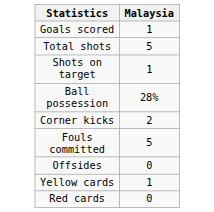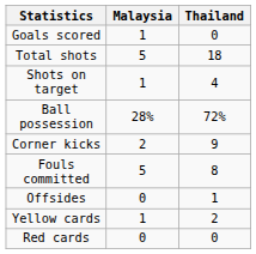+ column: Thailand | 0 | 18 | 4 | 72% | 9 | 8 | 1 | 2 | 0
